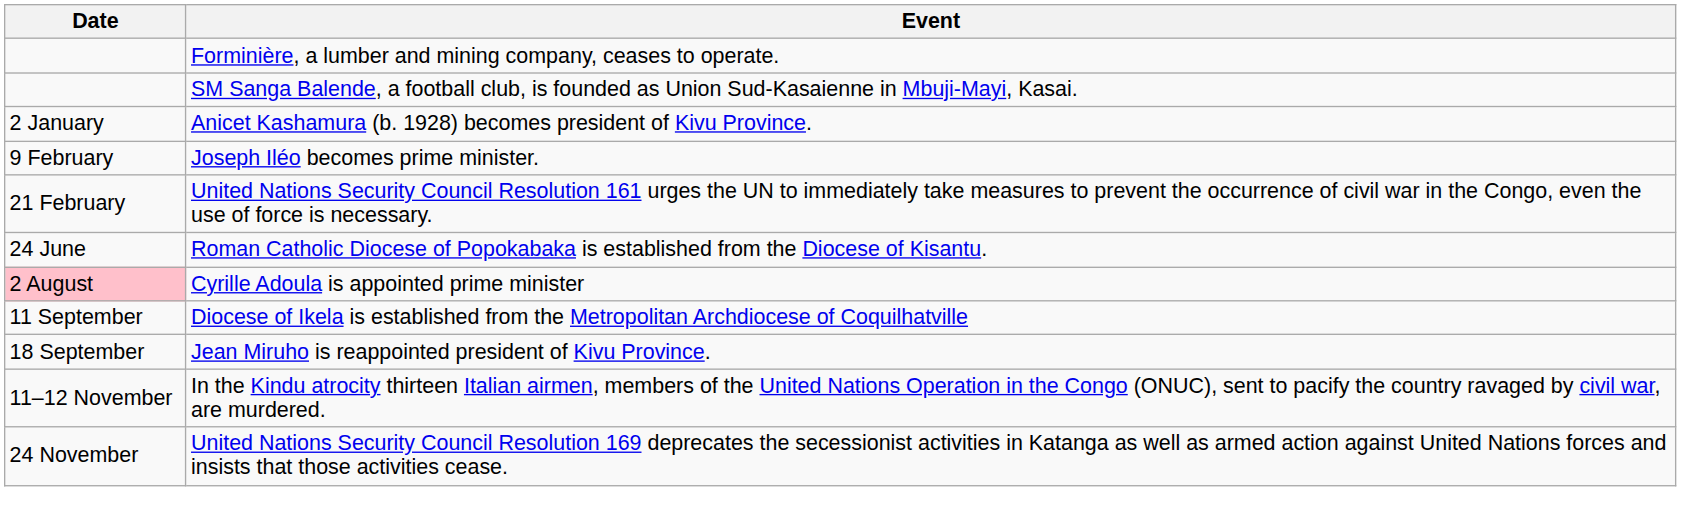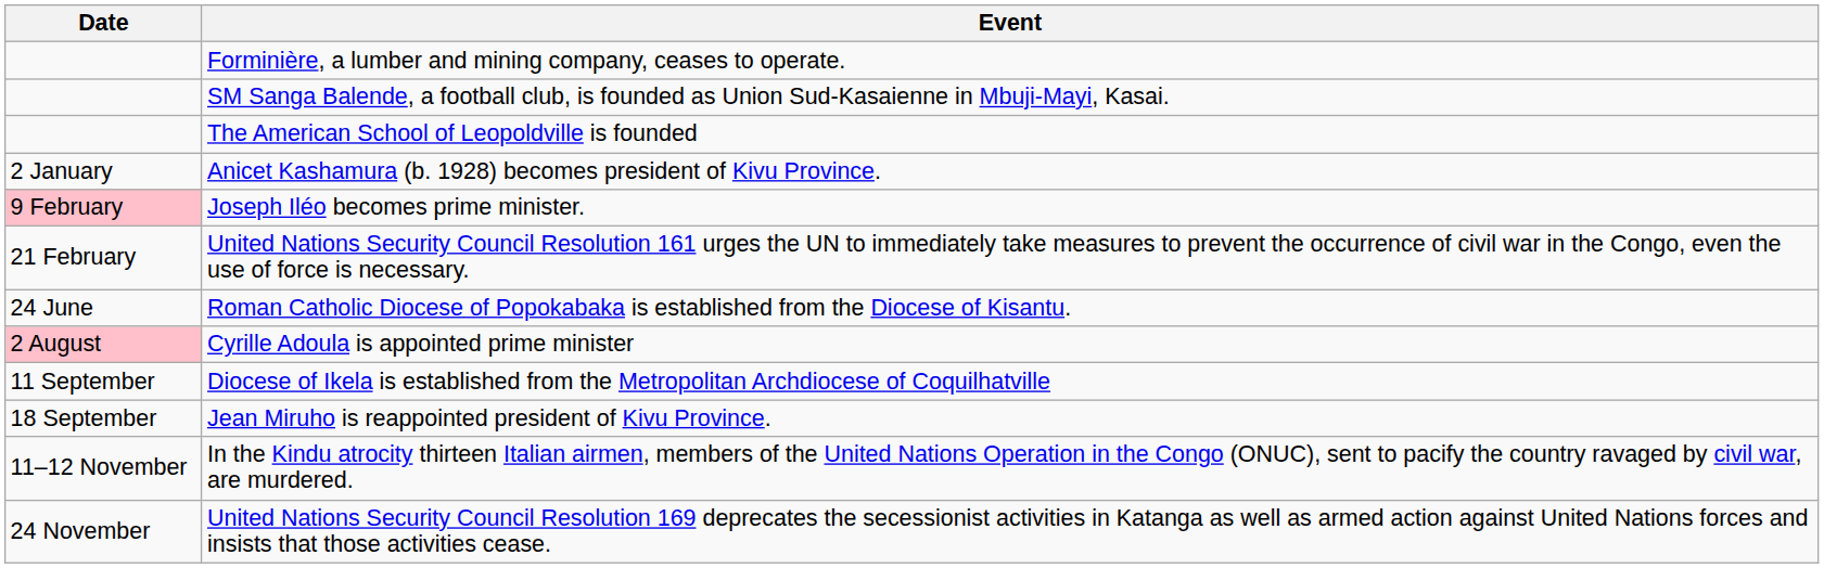+ row: The American School of Leopoldville is founded
Joseph Iléo becomes prime minister. | Date: no background -> pink background
